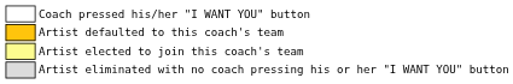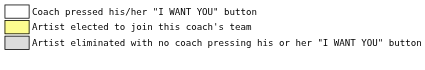- row: Artist defaulted to this coach's team
